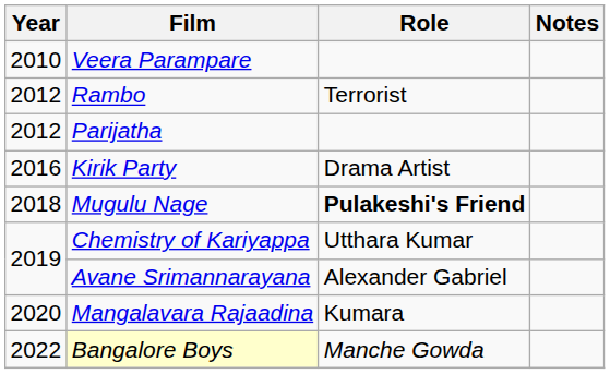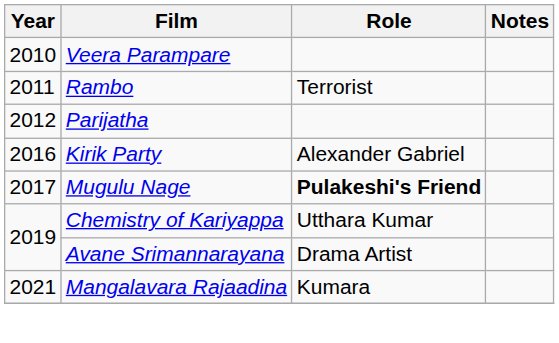Rambo | Year: 2012 -> 2011
Kirik Party | Role: Drama Artist -> Alexander Gabriel
Mugulu Nage | Year: 2018 -> 2017
Avane Srimannarayana | Role: Alexander Gabriel -> Drama Artist
Mangalavara Rajaadina | Year: 2020 -> 2021
- row: 2022 | Bangalore Boys | Manche Gowda
